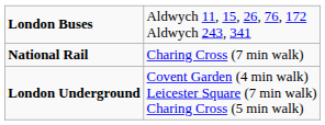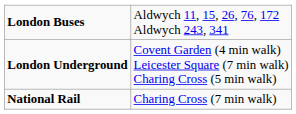rows swapped: London Underground <-> National Rail
